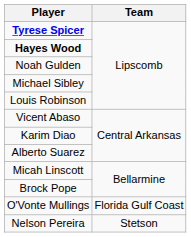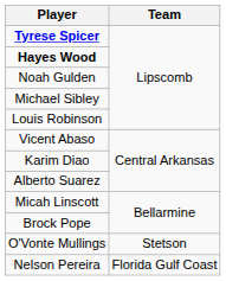O'Vonte Mullings | Team: Florida Gulf Coast -> Stetson
Nelson Pereira | Team: Stetson -> Florida Gulf Coast
